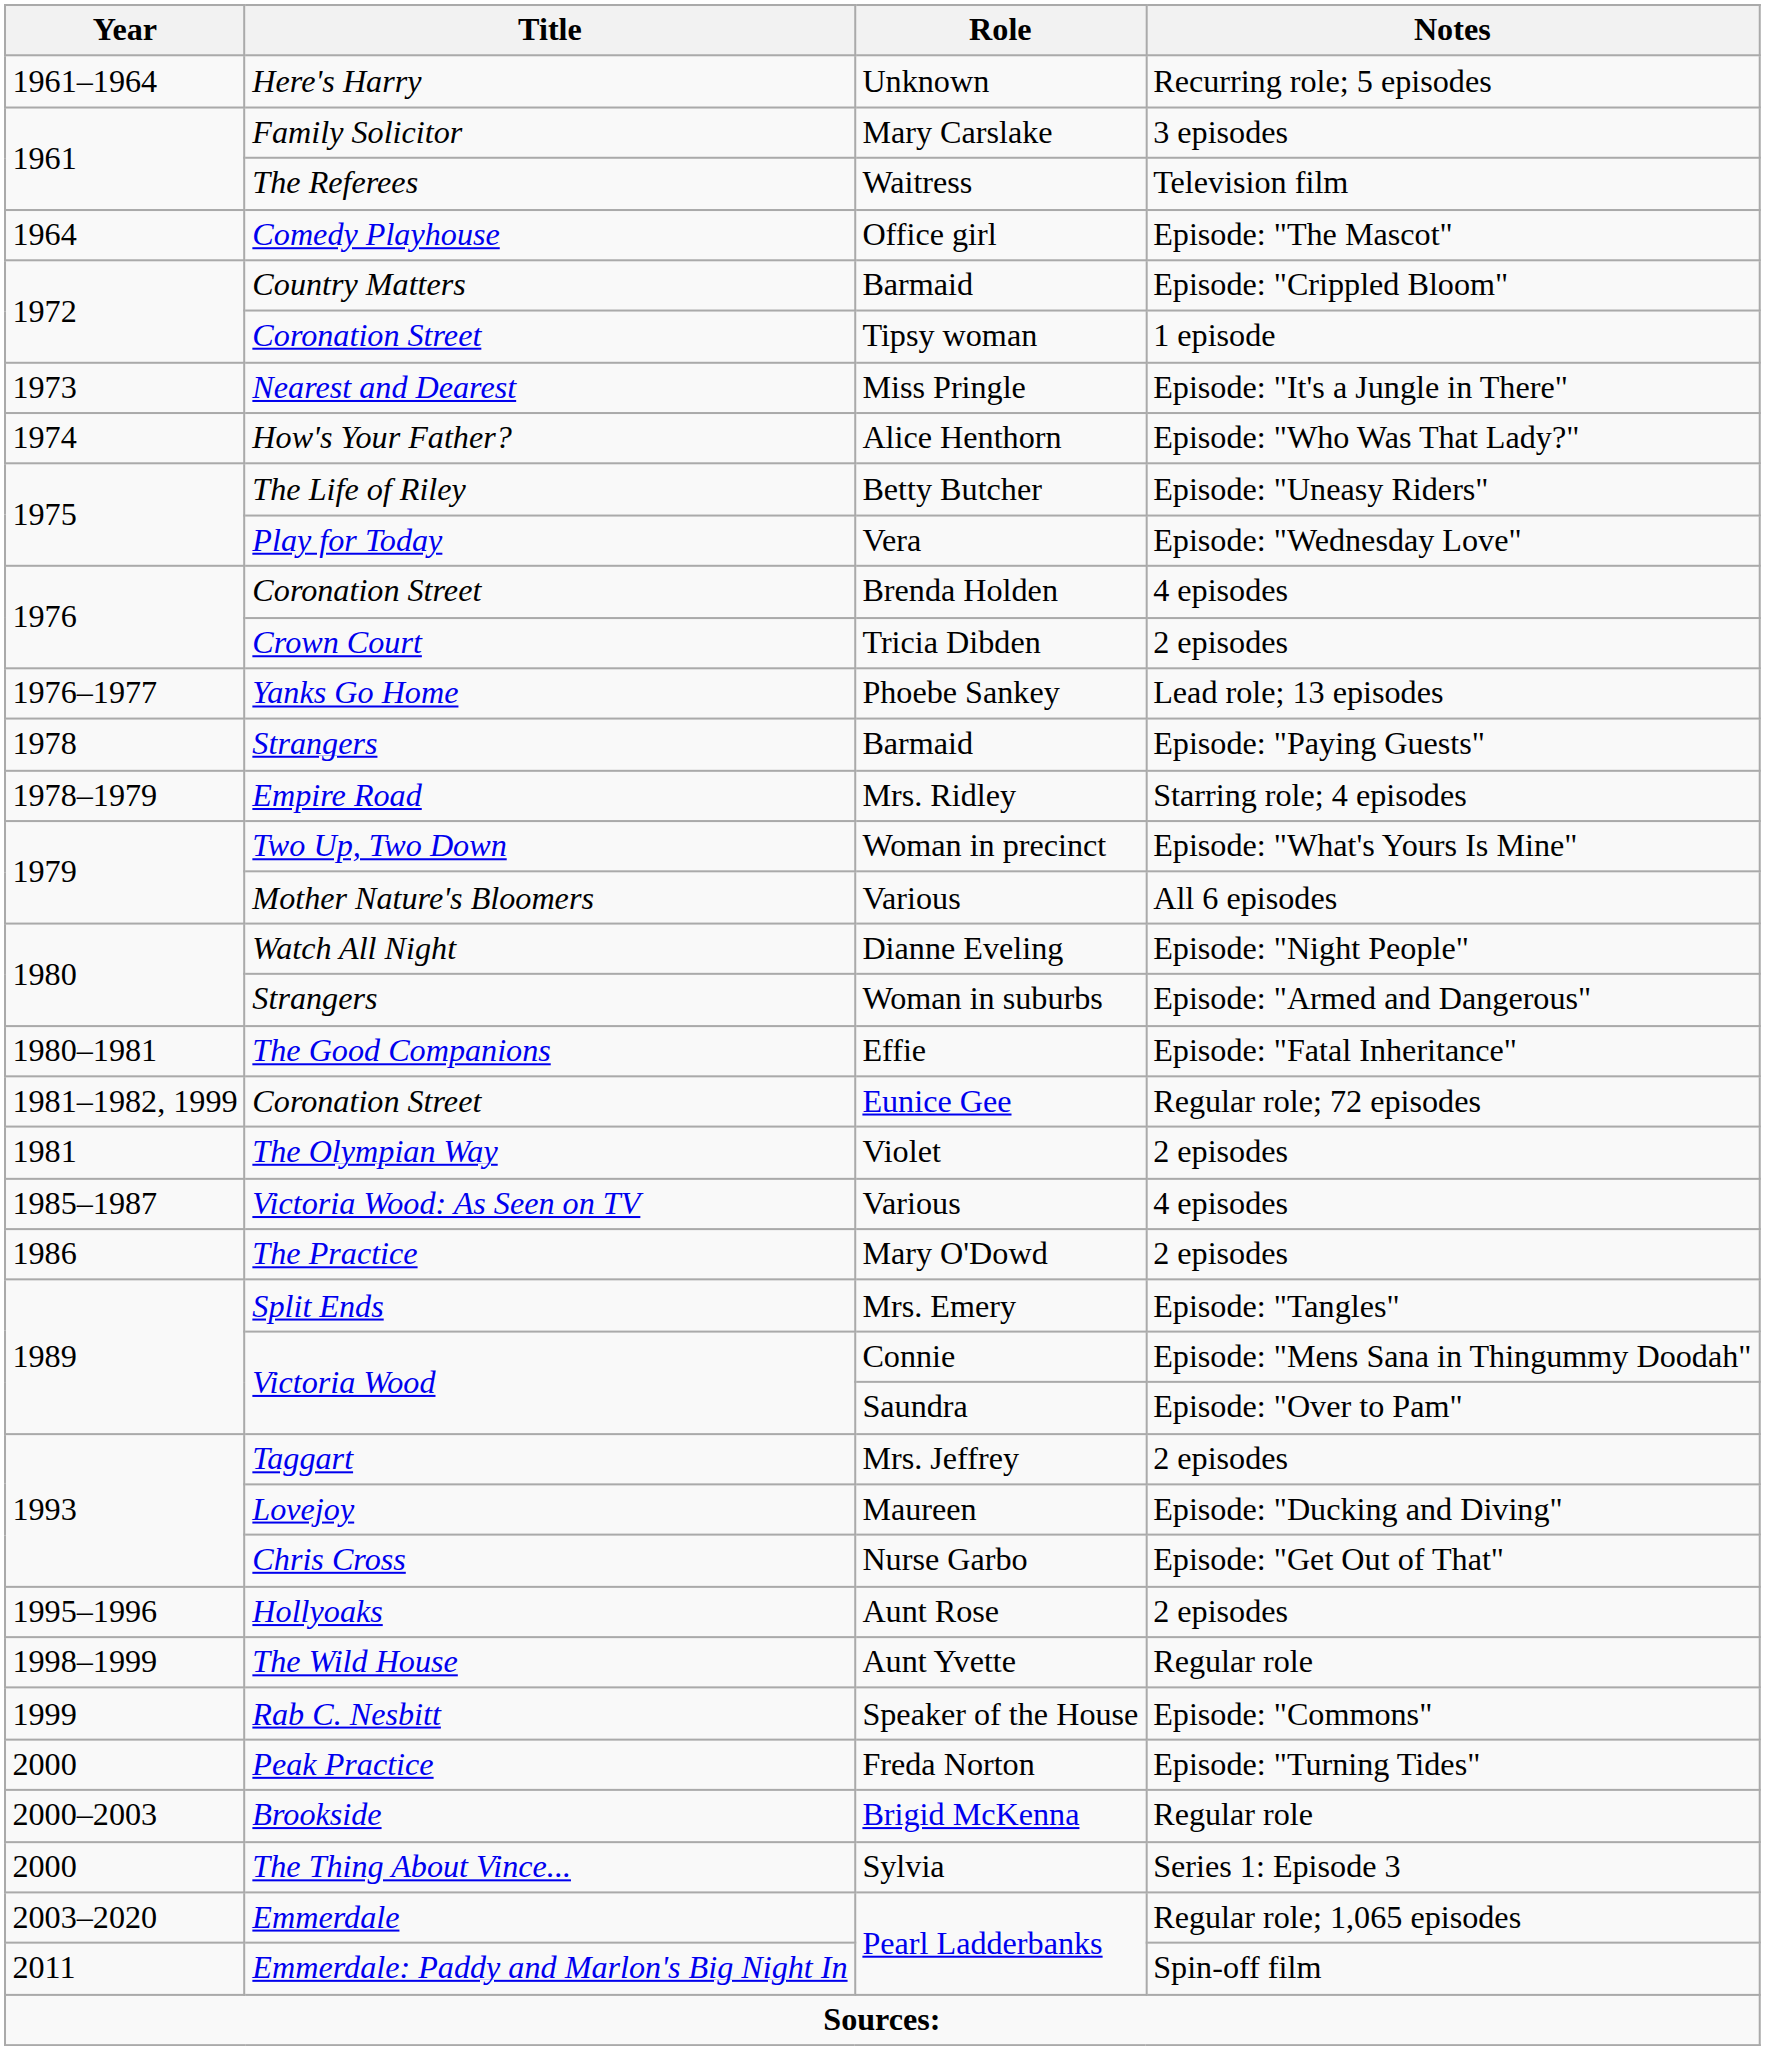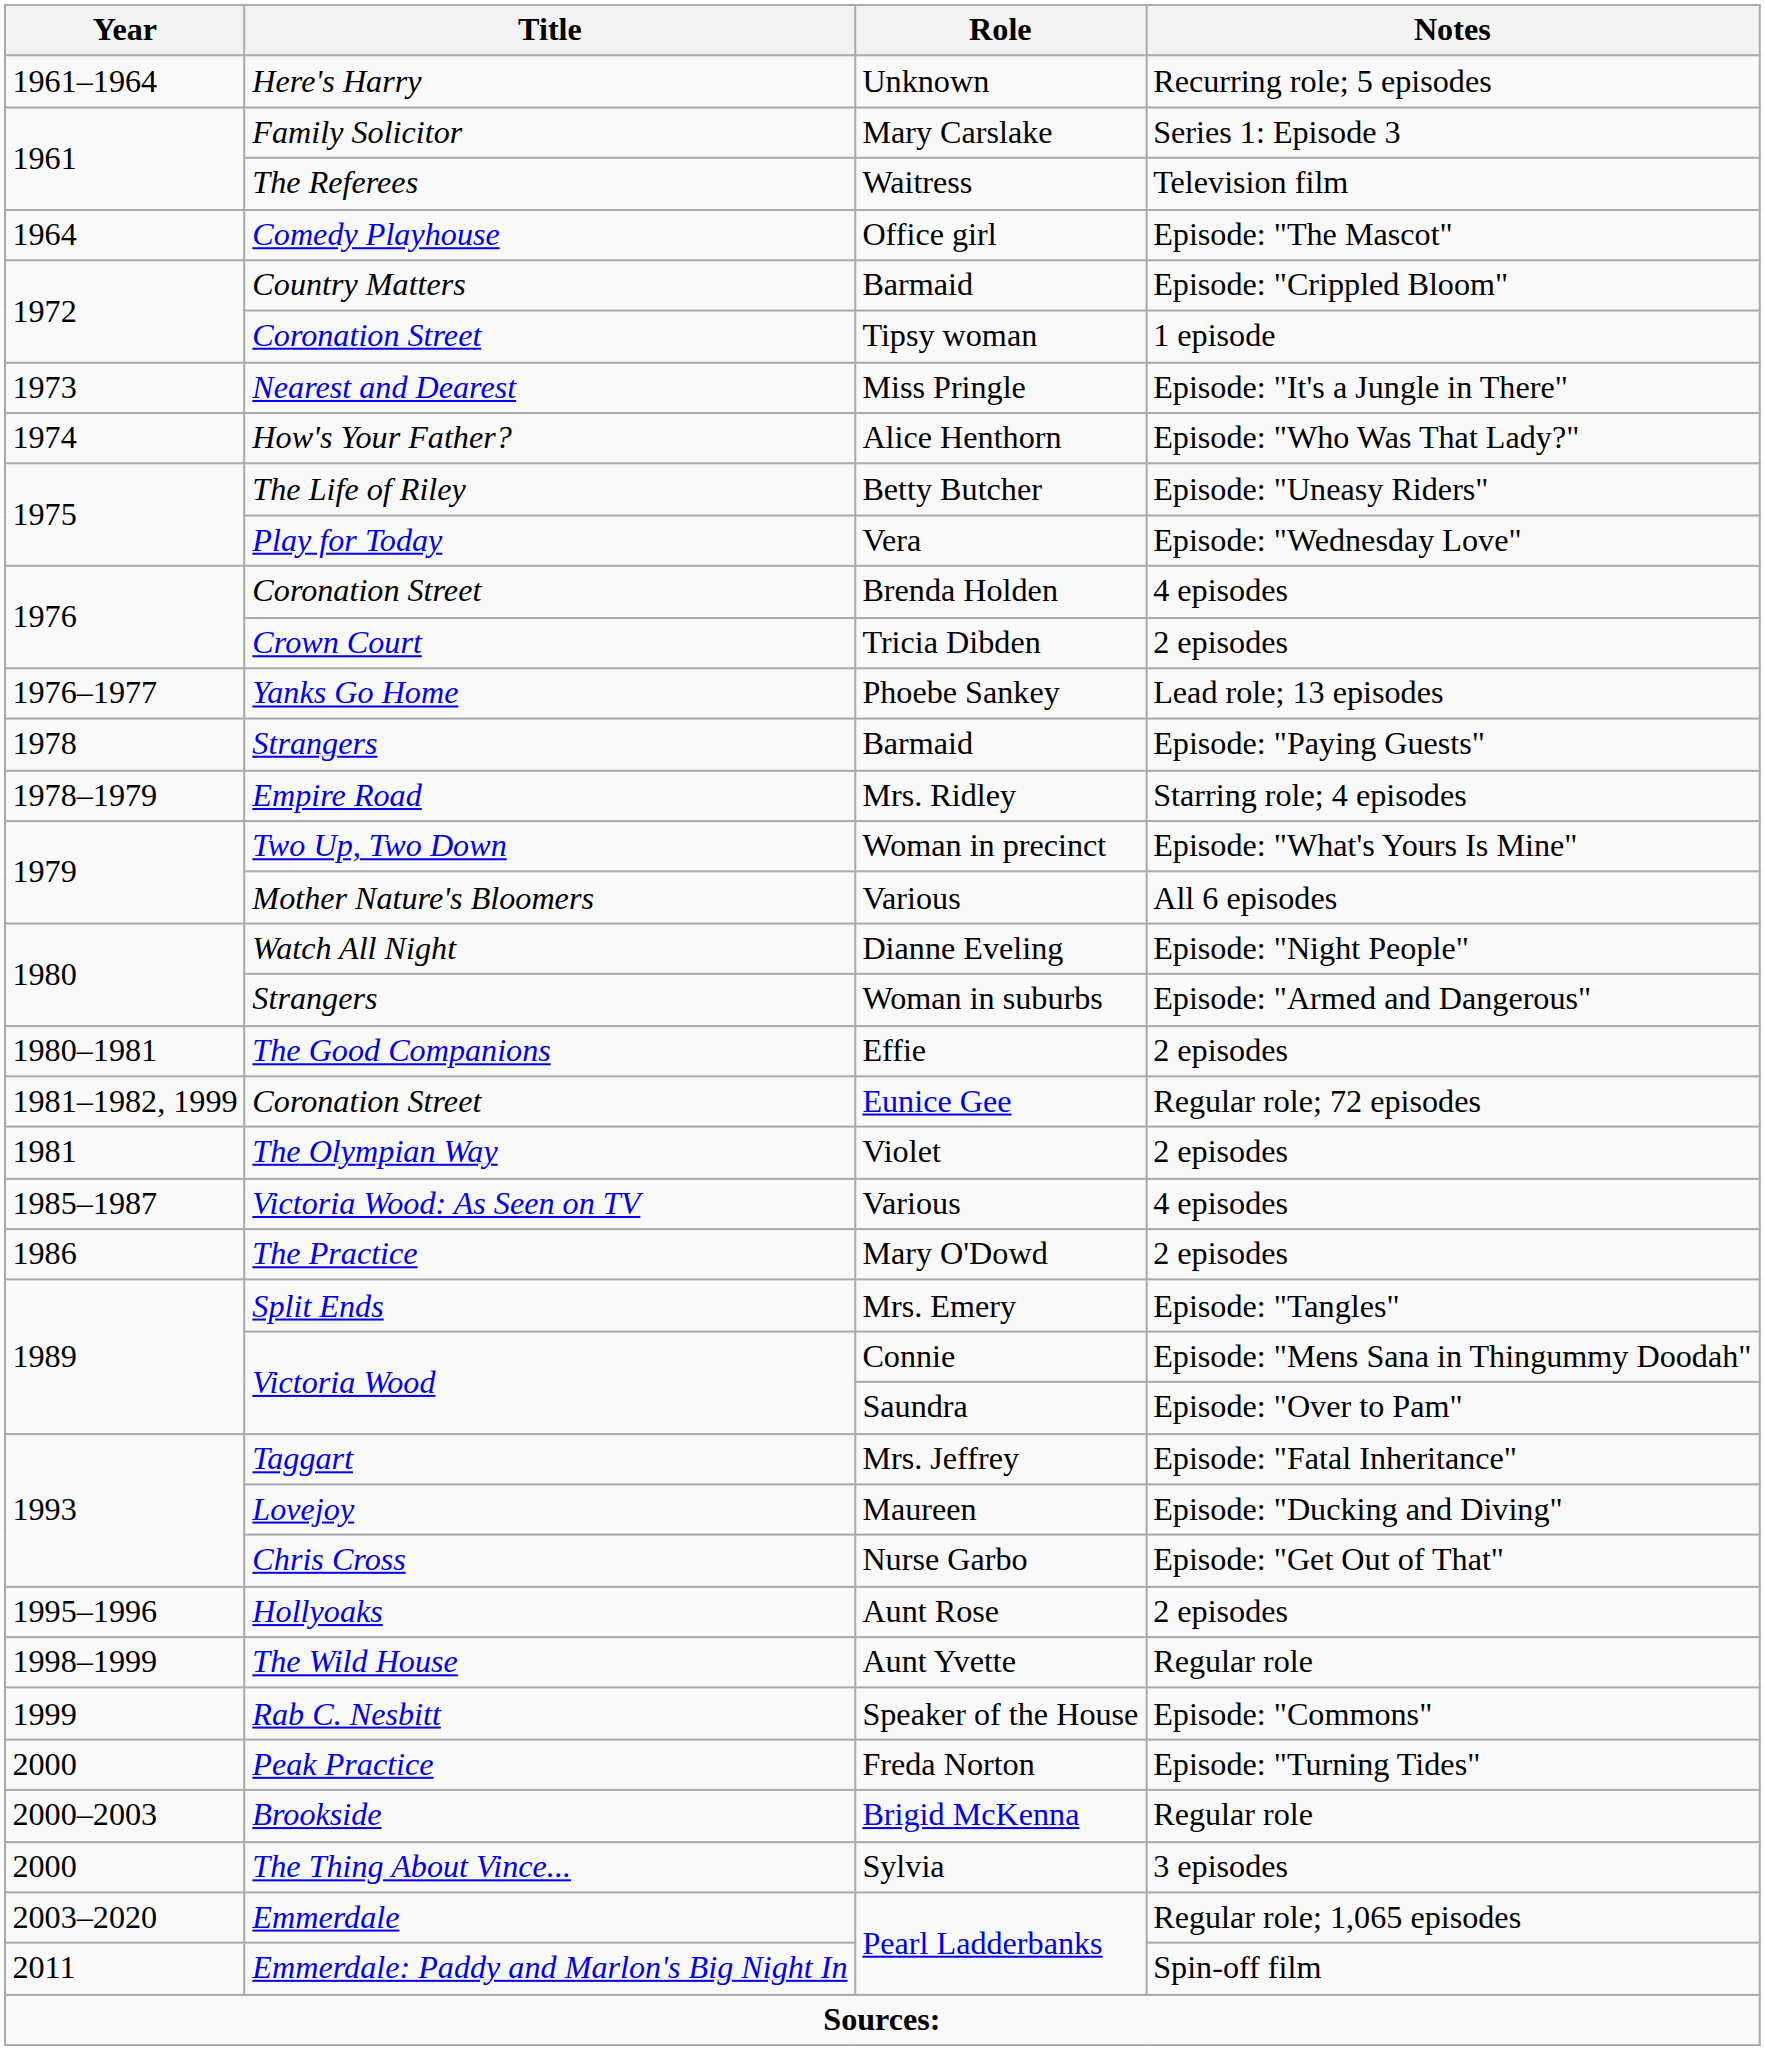Mary Carslake | Notes: 3 episodes -> Series 1: Episode 3
Effie | Notes: Episode: "Fatal Inheritance" -> 2 episodes
Mrs. Jeffrey | Notes: 2 episodes -> Episode: "Fatal Inheritance"
Sylvia | Notes: Series 1: Episode 3 -> 3 episodes
